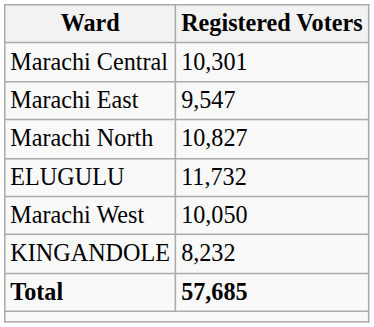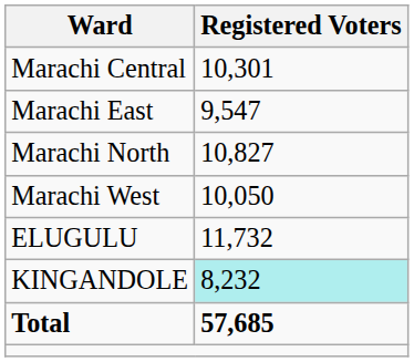rows swapped: Marachi West <-> ELUGULU
KINGANDOLE | Registered Voters: no background -> paleturquoise background
